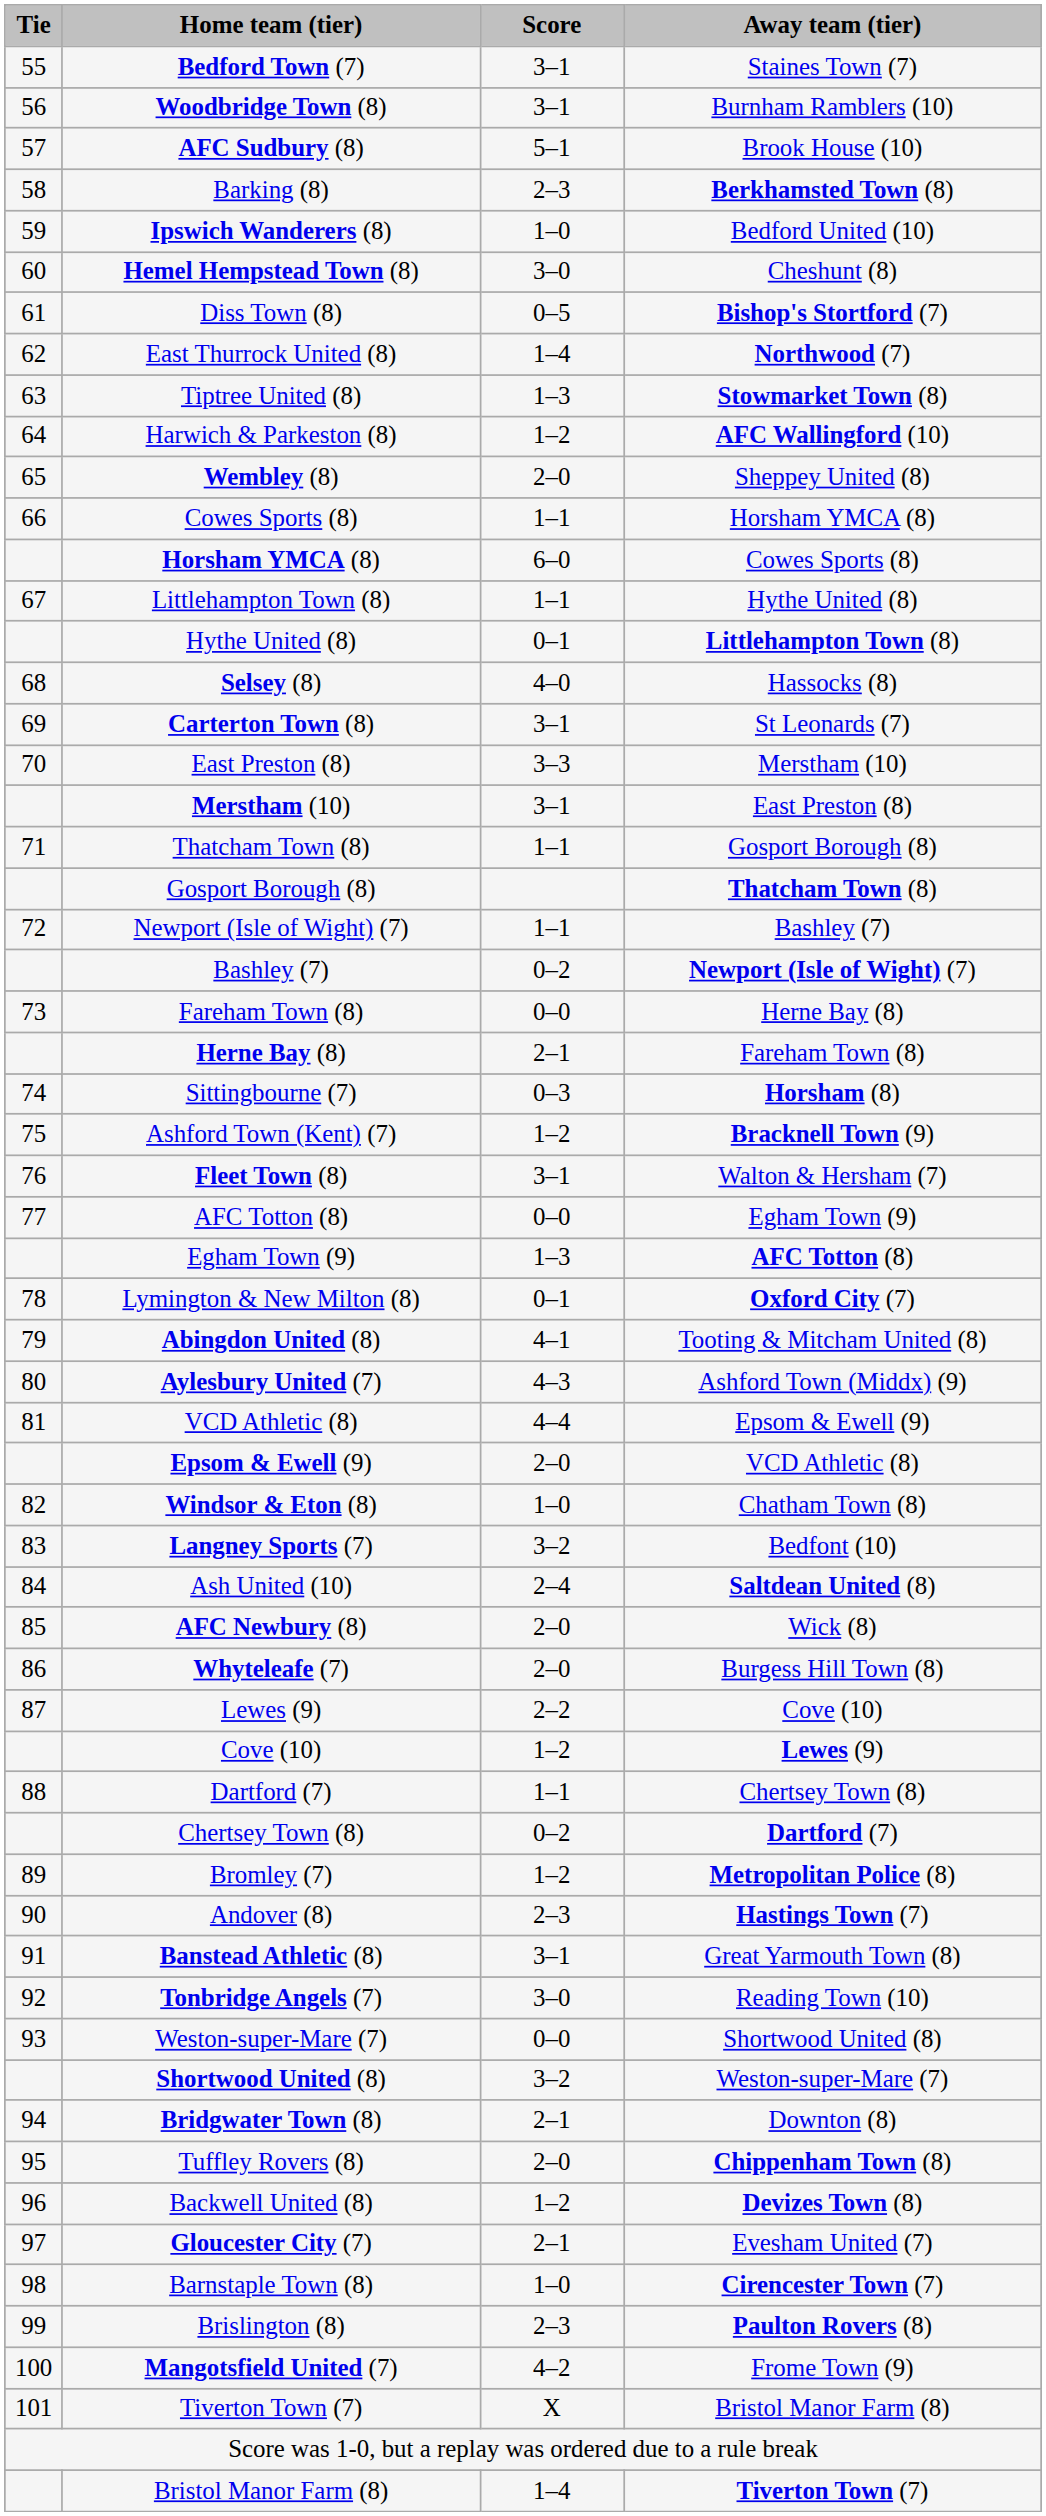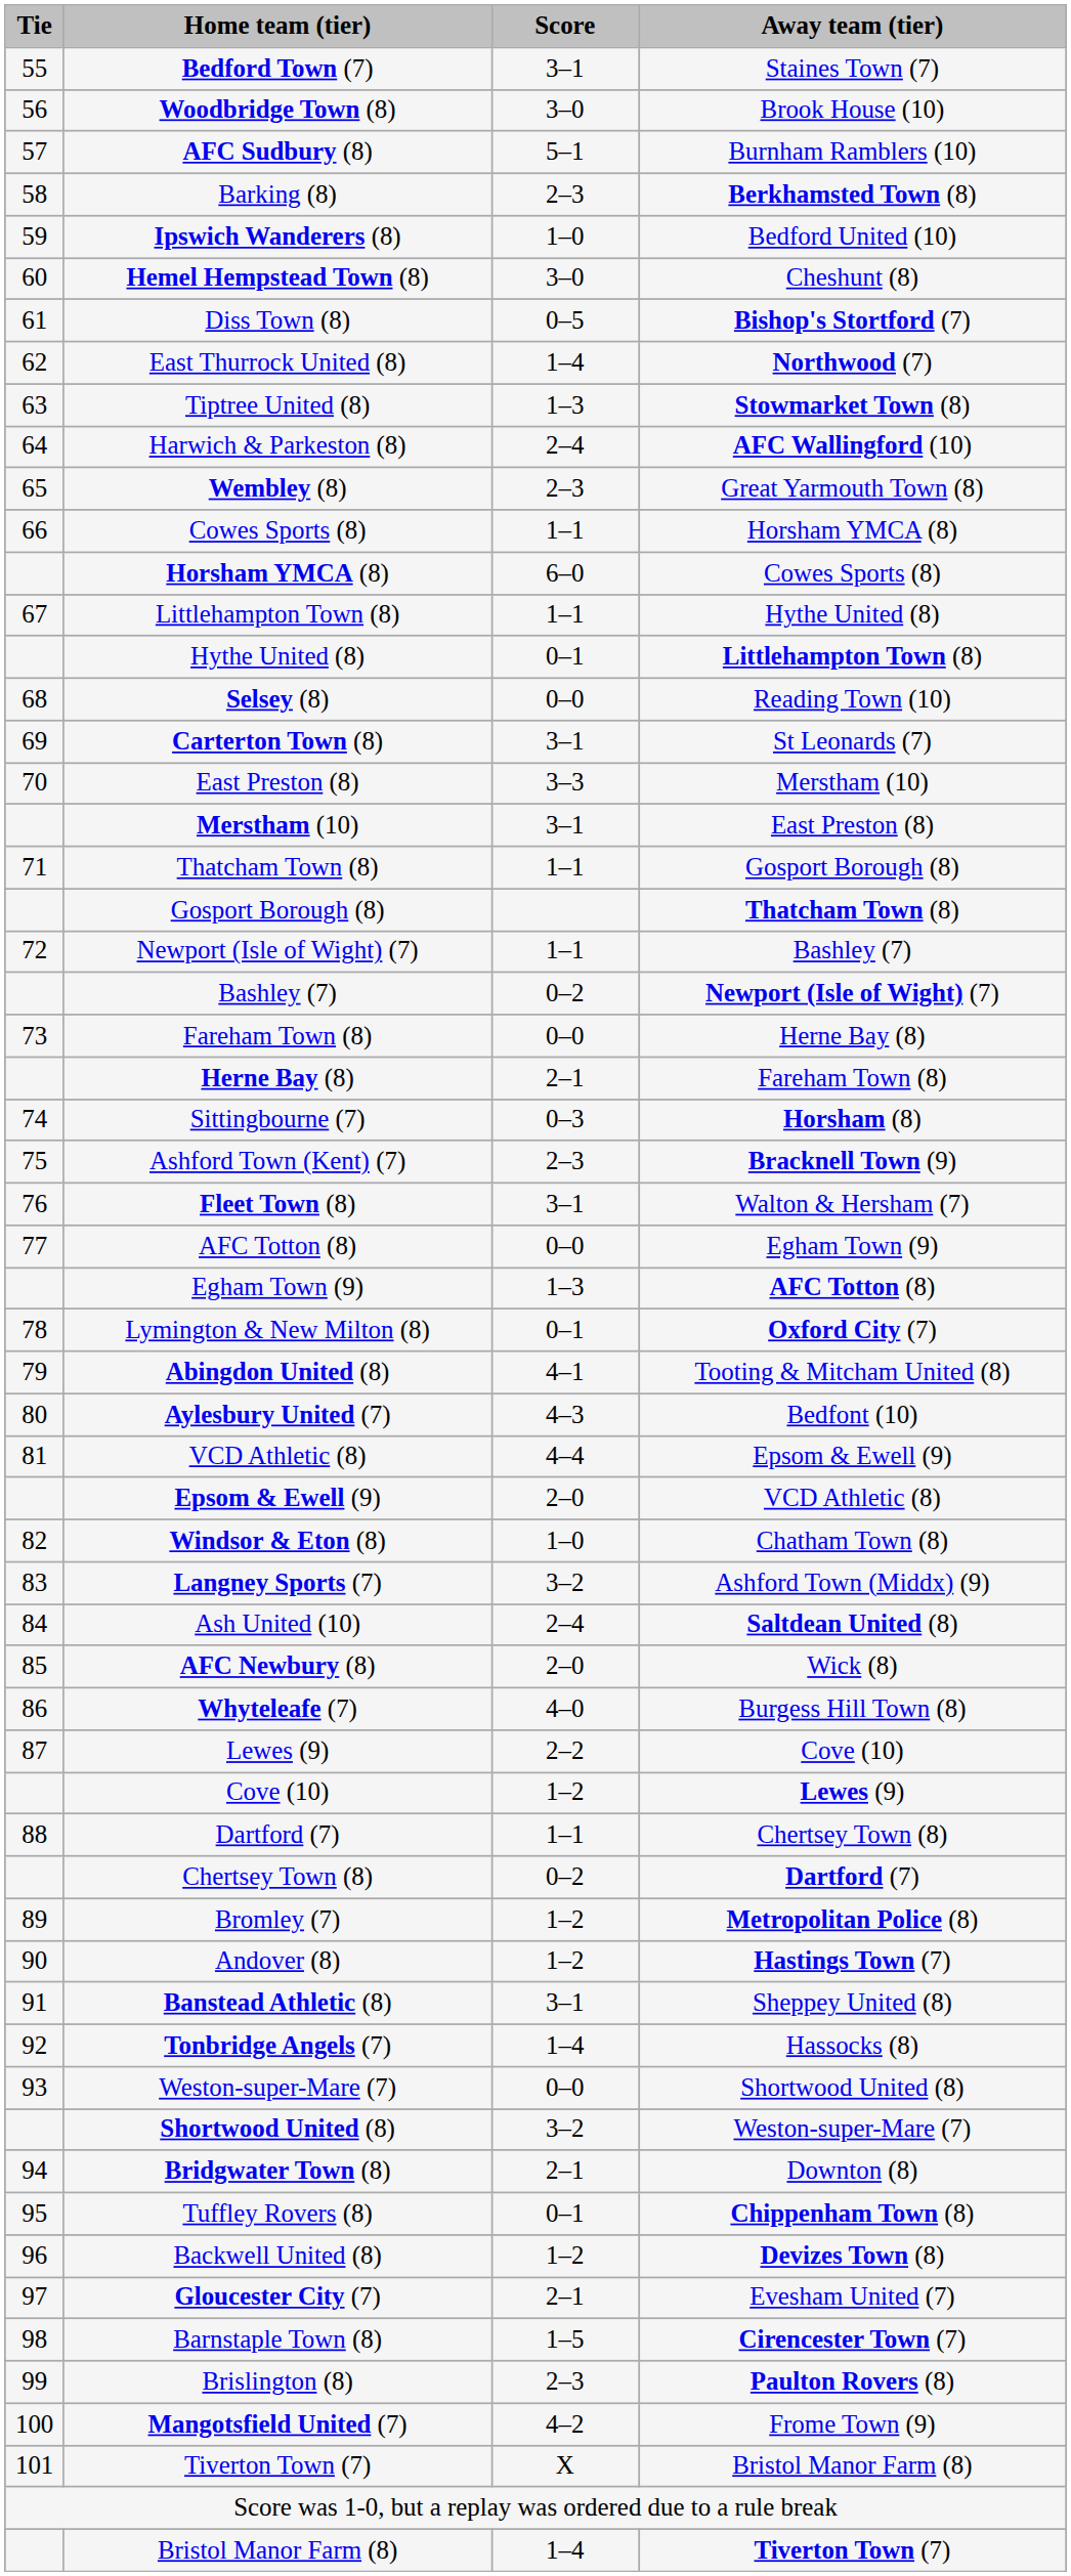Woodbridge Town (8) | Score: 3–1 -> 3–0
Woodbridge Town (8) | Away team (tier): Burnham Ramblers (10) -> Brook House (10)
AFC Sudbury (8) | Away team (tier): Brook House (10) -> Burnham Ramblers (10)
Harwich & Parkeston (8) | Score: 1–2 -> 2–4
Wembley (8) | Score: 2–0 -> 2–3
Wembley (8) | Away team (tier): Sheppey United (8) -> Great Yarmouth Town (8)
Selsey (8) | Score: 4–0 -> 0–0
Selsey (8) | Away team (tier): Hassocks (8) -> Reading Town (10)
Ashford Town (Kent) (7) | Score: 1–2 -> 2–3
Aylesbury United (7) | Away team (tier): Ashford Town (Middx) (9) -> Bedfont (10)
Langney Sports (7) | Away team (tier): Bedfont (10) -> Ashford Town (Middx) (9)
Whyteleafe (7) | Score: 2–0 -> 4–0
Andover (8) | Score: 2–3 -> 1–2
Banstead Athletic (8) | Away team (tier): Great Yarmouth Town (8) -> Sheppey United (8)
Tonbridge Angels (7) | Score: 3–0 -> 1–4
Tonbridge Angels (7) | Away team (tier): Reading Town (10) -> Hassocks (8)
Tuffley Rovers (8) | Score: 2–0 -> 0–1
Barnstaple Town (8) | Score: 1–0 -> 1–5
